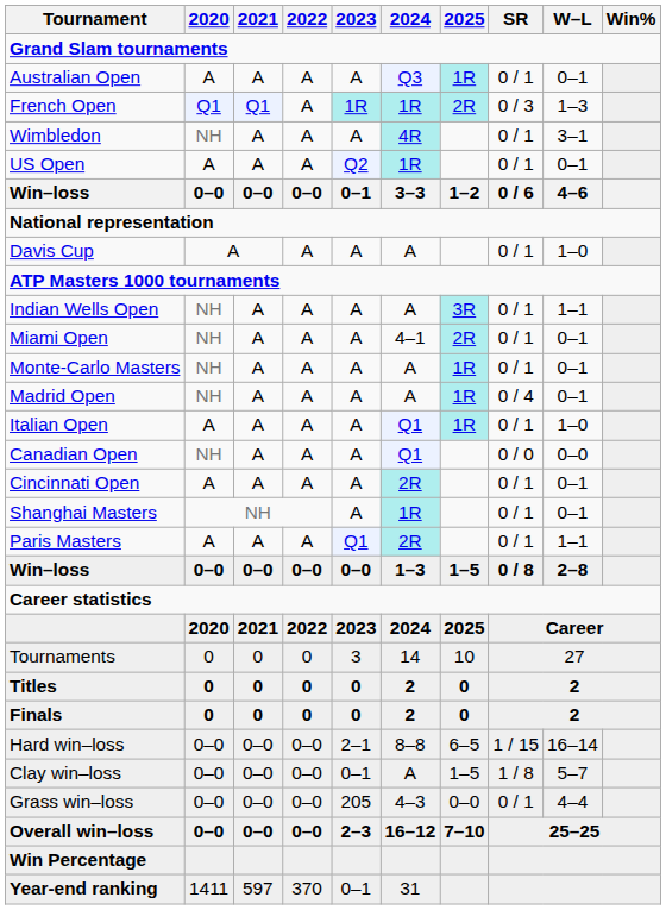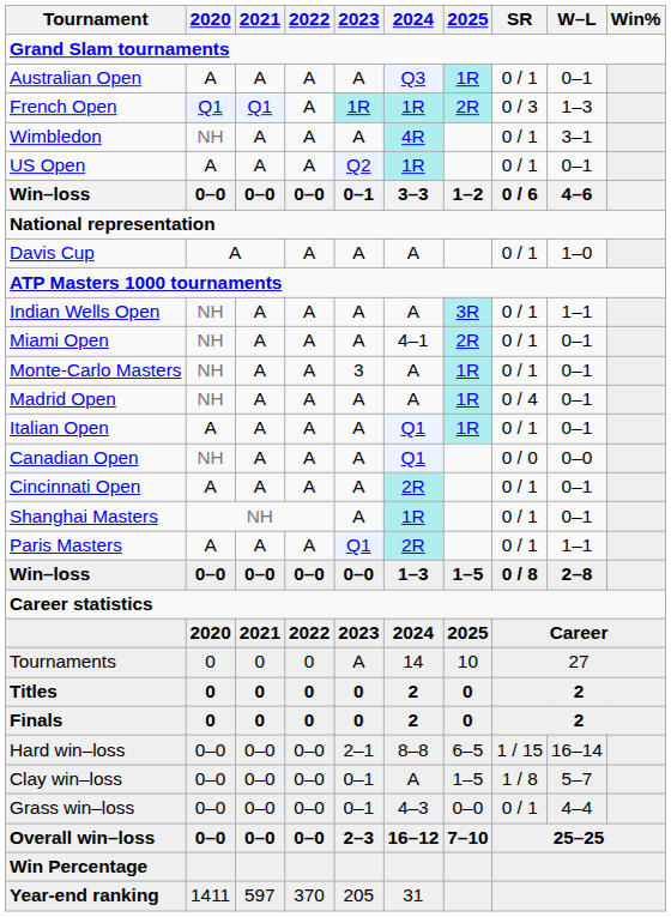Monte-Carlo Masters | 2023: A -> 3
Italian Open | W–L: 1–0 -> 0–1
Tournaments | 2023: 3 -> A
Grass win–loss | 2023: 205 -> 0–1
Year-end ranking | 2023: 0–1 -> 205
